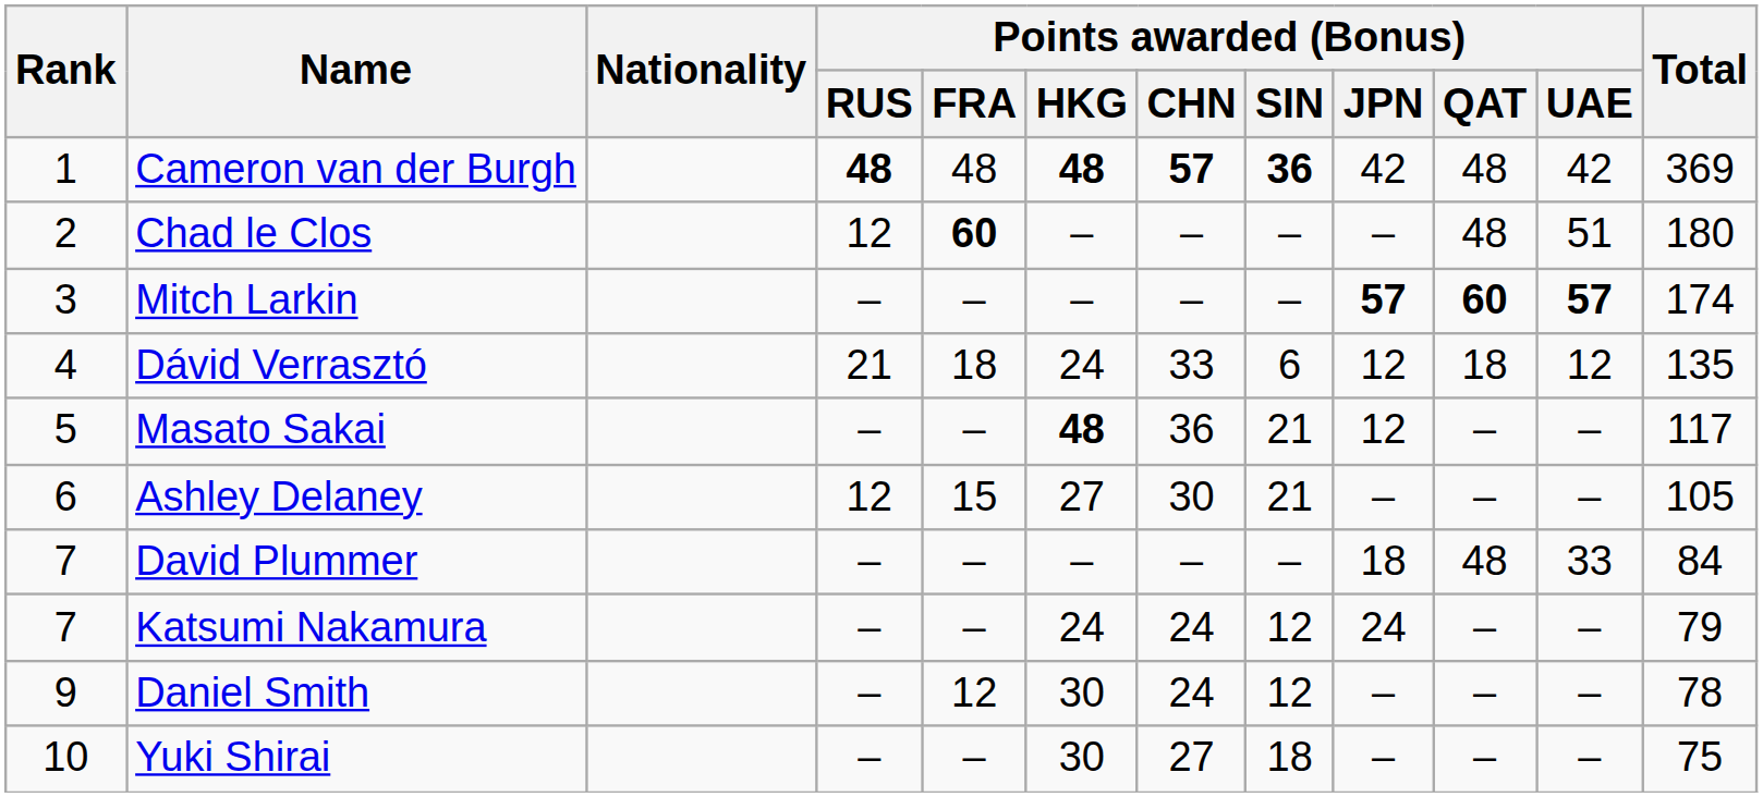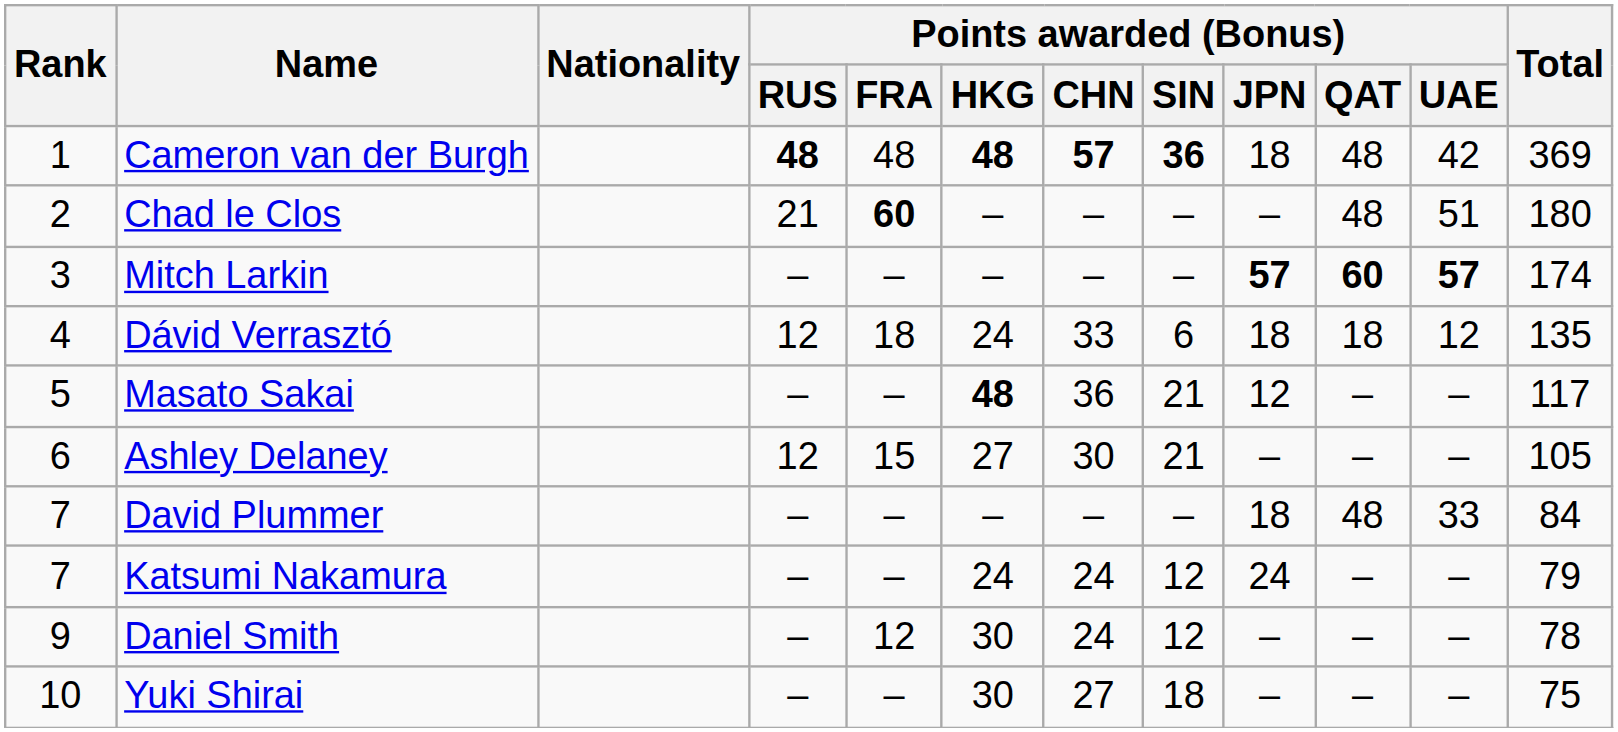Cameron van der Burgh | Points awarded (Bonus) / JPN: 42 -> 18
Chad le Clos | Points awarded (Bonus) / RUS: 12 -> 21
Dávid Verrasztó | Points awarded (Bonus) / RUS: 21 -> 12
Dávid Verrasztó | Points awarded (Bonus) / JPN: 12 -> 18
